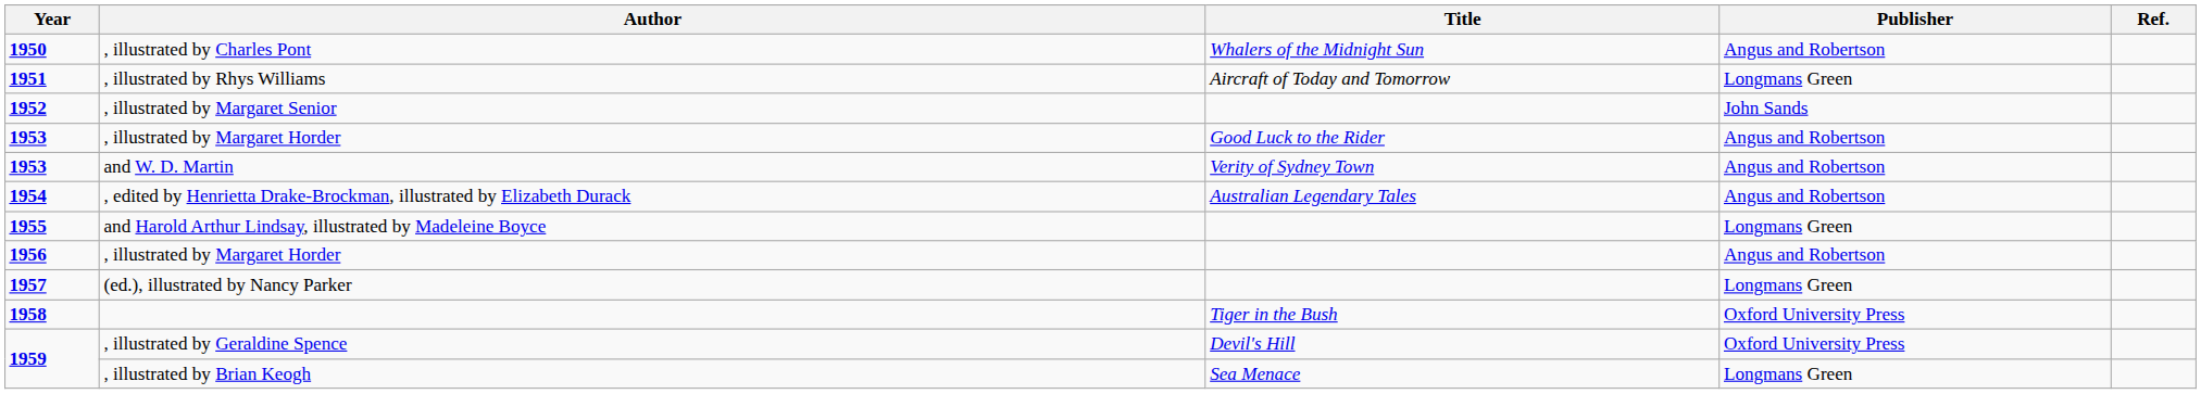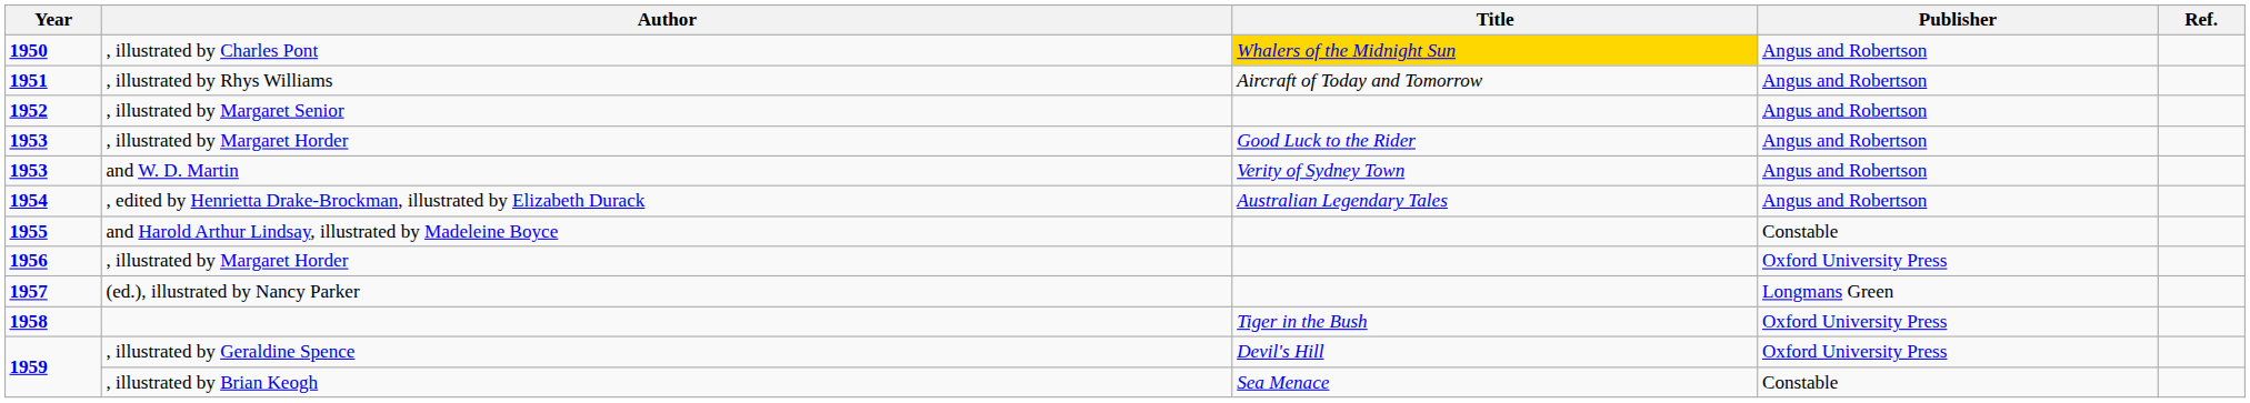, illustrated by Charles Pont | Title: no background -> gold background
, illustrated by Rhys Williams | Publisher: Longmans Green -> Angus and Robertson
, illustrated by Margaret Senior | Publisher: John Sands -> Angus and Robertson
and Harold Arthur Lindsay, illustrated by Madeleine Boyce | Publisher: Longmans Green -> Constable
1956 / , illustrated by Margaret Horder | Publisher: Angus and Robertson -> Oxford University Press
, illustrated by Brian Keogh | Publisher: Longmans Green -> Constable
